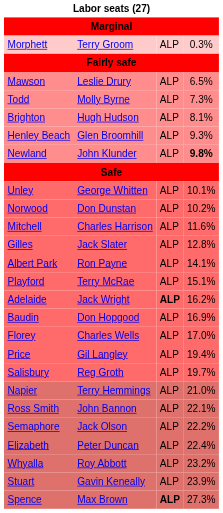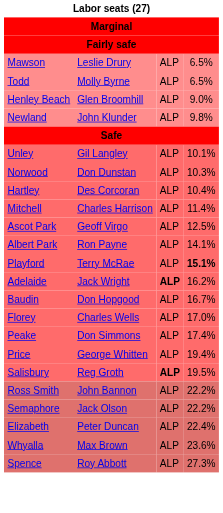- row: Morphett | Terry Groom | ALP | 0.3%
Todd | column 4: 7.3% -> 6.5%
- row: Brighton | Hugh Hudson | ALP | 8.1%
Henley Beach | column 4: 9.3% -> 9.0%
Newland | column 4: bold -> normal
Unley | column 2: George Whitten -> Gil Langley
Norwood | column 4: 10.2% -> 10.3%
+ row: Hartley | Des Corcoran | ALP | 10.4%
Mitchell | column 4: 11.6% -> 11.4%
+ row: Ascot Park | Geoff Virgo | ALP | 12.5%
- row: Gilles | Jack Slater | ALP | 12.8%
Playford | column 4: normal -> bold
Baudin | column 4: 16.9% -> 16.7%
+ row: Peake | Don Simmons | ALP | 17.4%
Price | column 2: Gil Langley -> George Whitten
Salisbury | column 3: normal -> bold
Salisbury | column 4: 19.7% -> 19.5%
- row: Napier | Terry Hemmings | ALP | 21.0%
Ross Smith | column 4: 22.1% -> 22.2%
Whyalla | column 2: Roy Abbott -> Max Brown
Whyalla | column 4: 23.2% -> 23.6%
- row: Stuart | Gavin Keneally | ALP | 23.9%
Spence | column 2: Max Brown -> Roy Abbott
Spence | column 3: bold -> normal
